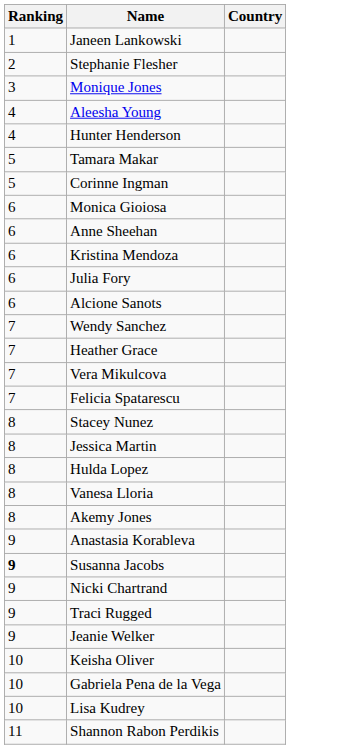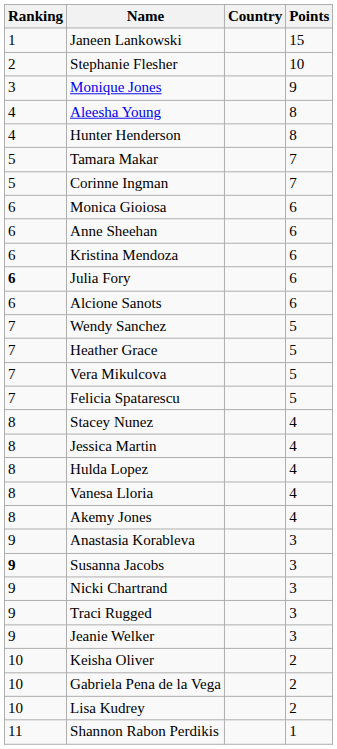+ column: Points | 15 | 10 | 9 | 8 | 8 | 7 | 7 | 6 | 6 | 6 | 6 | 6 | 5 | 5 | 5 | 5 | 4 | 4 | 4 | 4 | 4 | 3 | 3 | 3 | 3 | 3 | 2 | 2 | 2 | 1
Julia Fory | Ranking: normal -> bold
